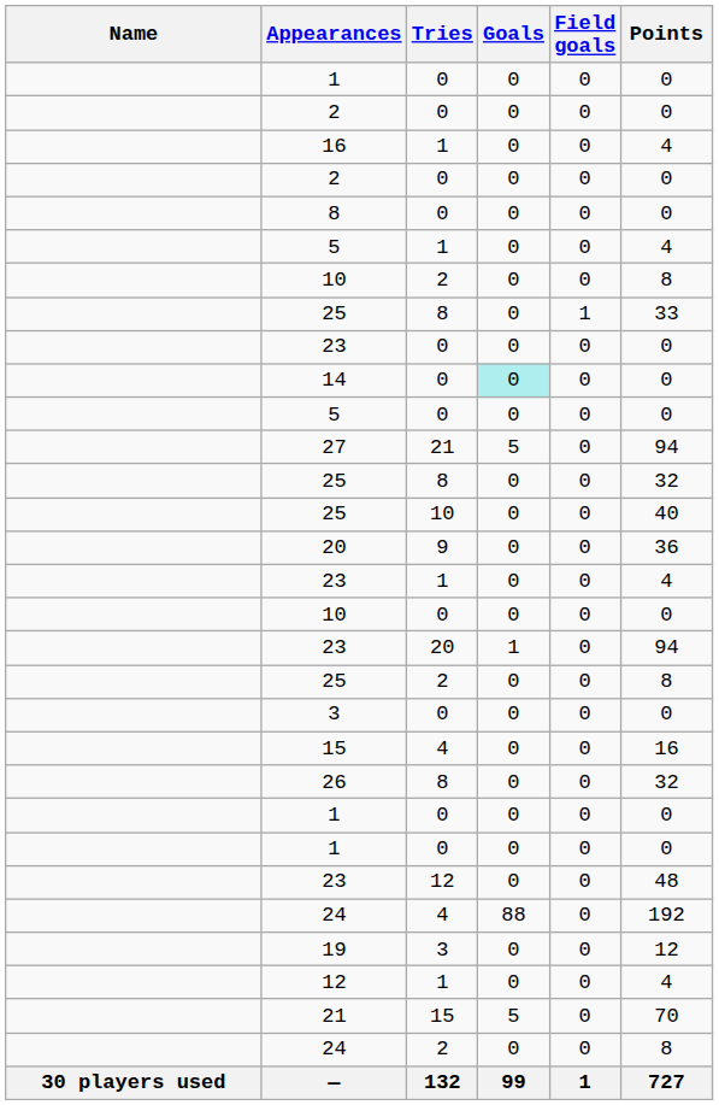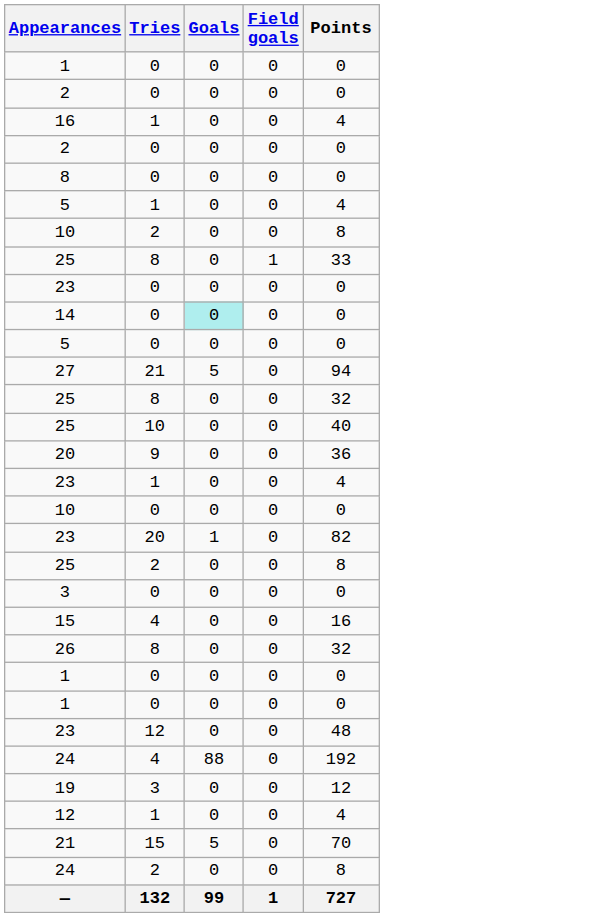- column: Name | 30 players used
23 / 20 | Points: 94 -> 82
